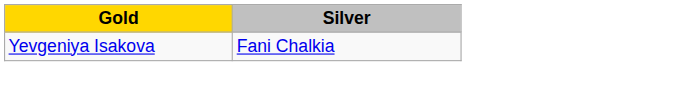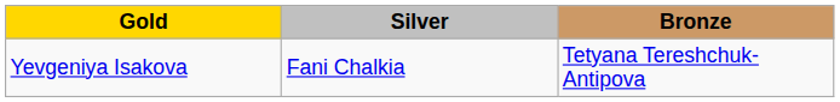+ column: Bronze | Tetyana Tereshchuk-Antipova
